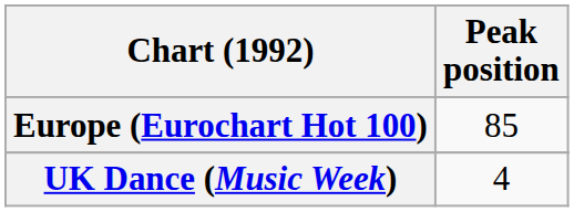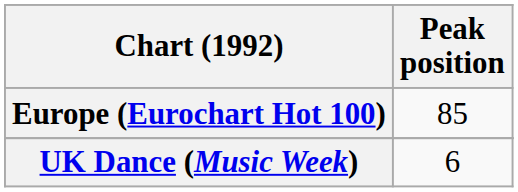UK Dance (Music Week) | Peak position: 4 -> 6
